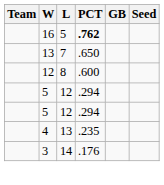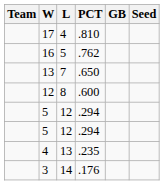+ row: 17 | 4 | .810
16 | PCT: bold -> normal
